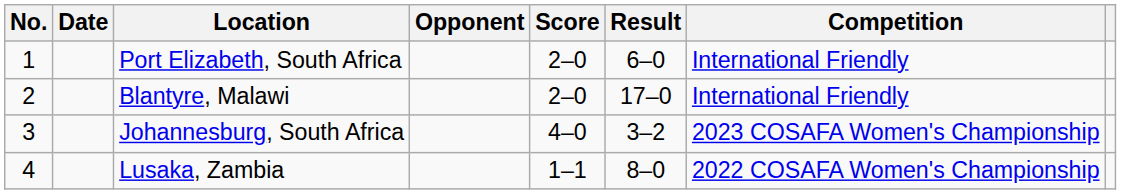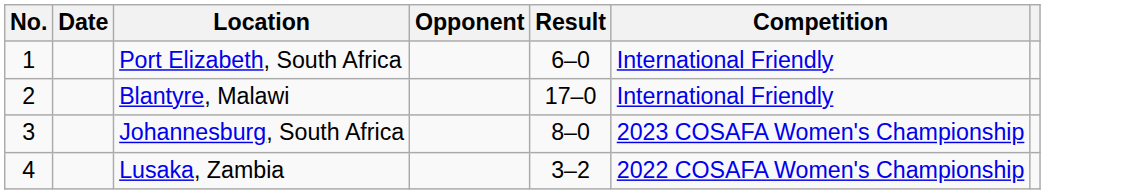- column: Score | 2–0 | 2–0 | 4–0 | 1–1
Johannesburg, South Africa | Result: 3–2 -> 8–0
Lusaka, Zambia | Result: 8–0 -> 3–2
